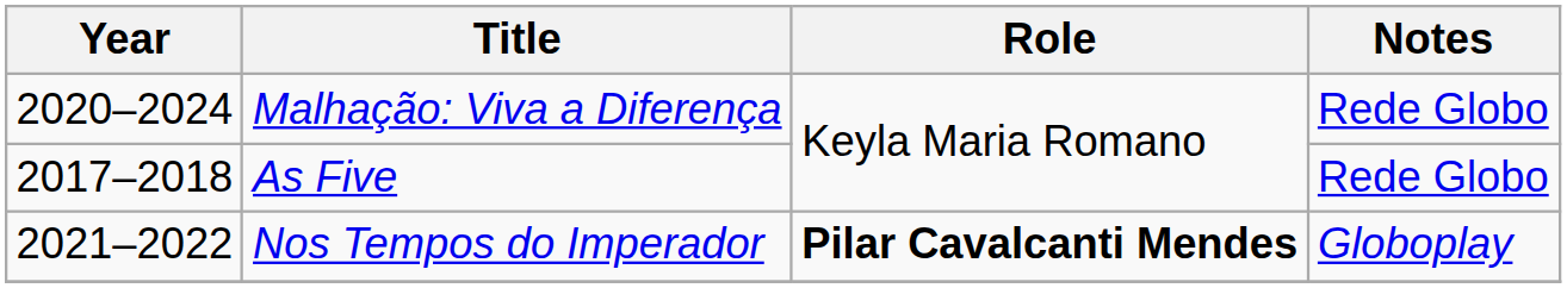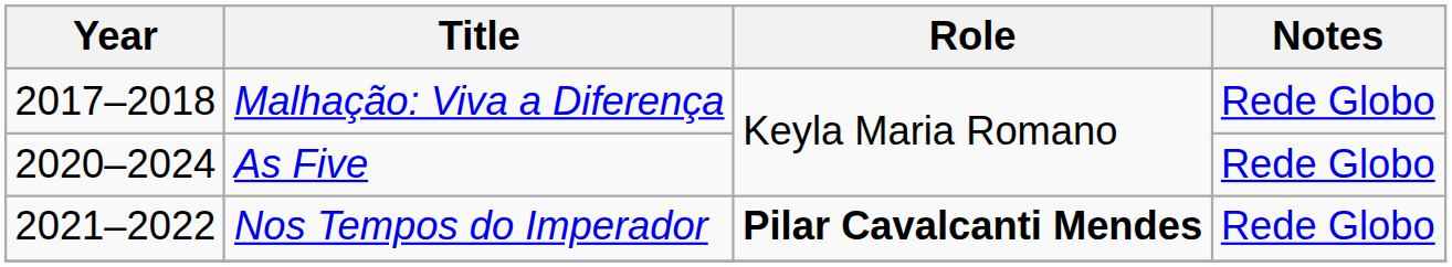Malhação: Viva a Diferença | Year: 2020–2024 -> 2017–2018
As Five | Year: 2017–2018 -> 2020–2024
Nos Tempos do Imperador | Notes: Globoplay -> Rede Globo
